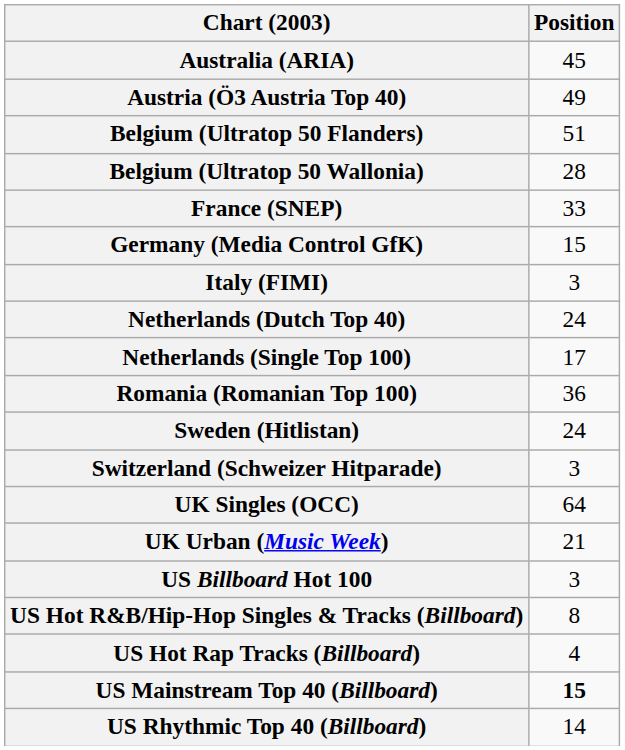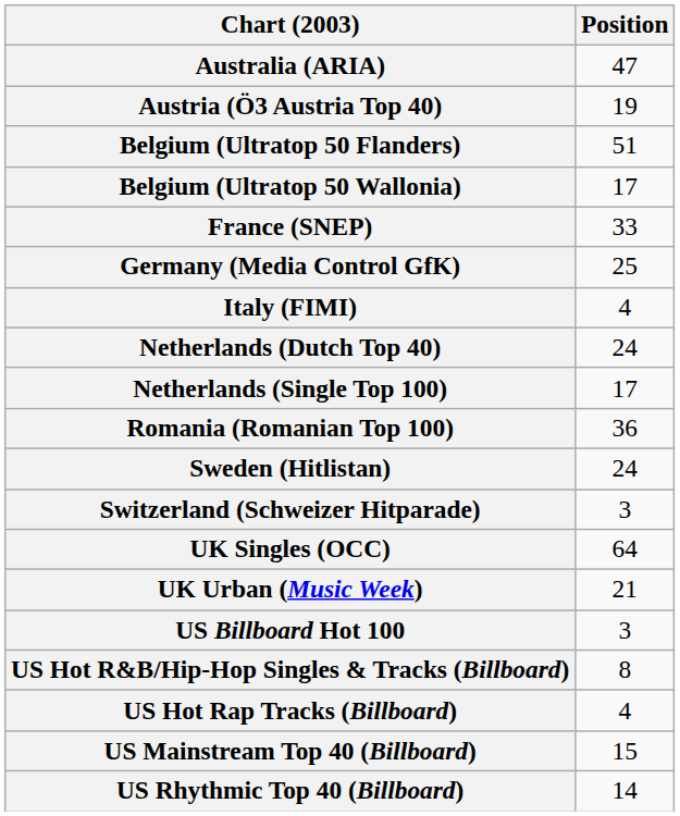Australia (ARIA) | Position: 45 -> 47
Austria (Ö3 Austria Top 40) | Position: 49 -> 19
Belgium (Ultratop 50 Wallonia) | Position: 28 -> 17
Germany (Media Control GfK) | Position: 15 -> 25
Italy (FIMI) | Position: 3 -> 4
US Mainstream Top 40 (Billboard) | Position: bold -> normal
